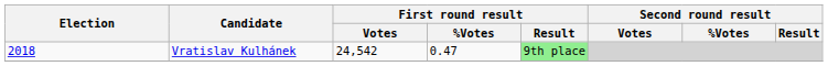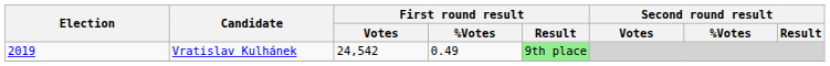Vratislav Kulhánek | Election: 2018 -> 2019
Vratislav Kulhánek | First round result / %Votes: 0.47 -> 0.49
